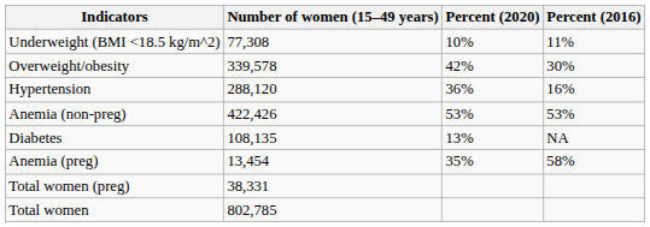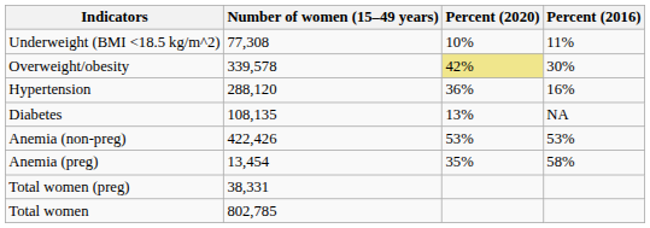Overweight/obesity | Percent (2020): no background -> khaki background
rows swapped: Diabetes <-> Anemia (non-preg)
